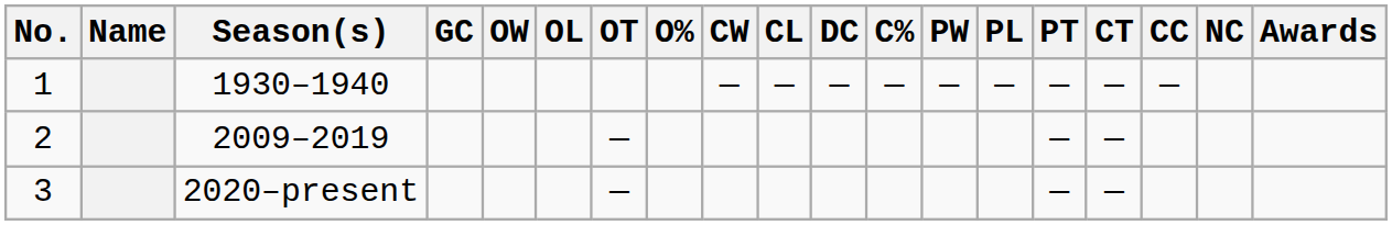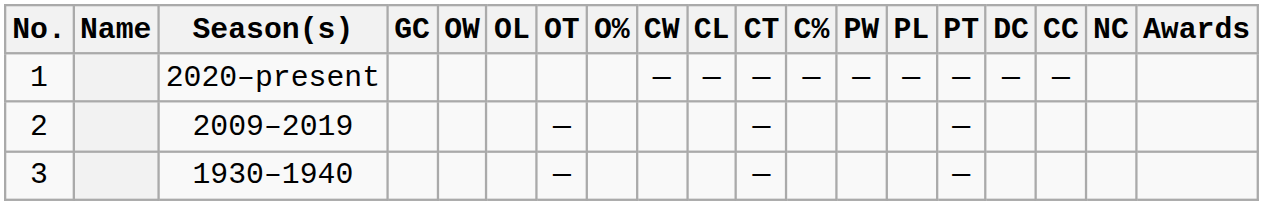columns swapped: CT <-> DC
1 | Season(s): 1930–1940 -> 2020–present
3 | Season(s): 2020–present -> 1930–1940
